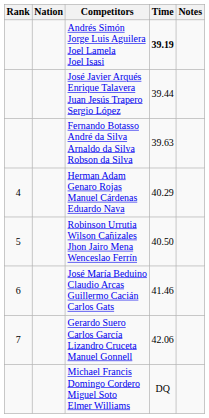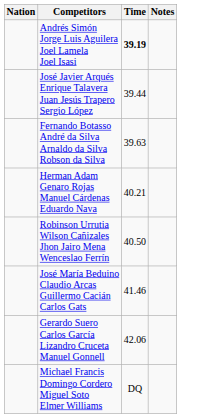- column: Rank | 4 | 5 | 6 | 7
Herman Adam Genaro Rojas Manuel Cárdenas Eduardo Nava | Time: 40.29 -> 40.21
